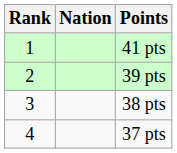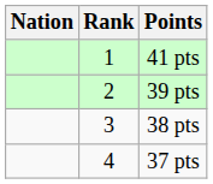columns swapped: Rank <-> Nation
